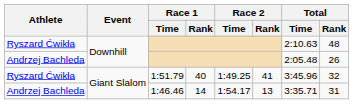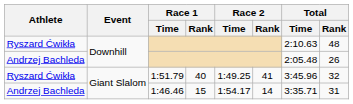1:46.46 | Race 1 / Rank: 14 -> 15
1:46.46 | Race 2 / Rank: 13 -> 14
